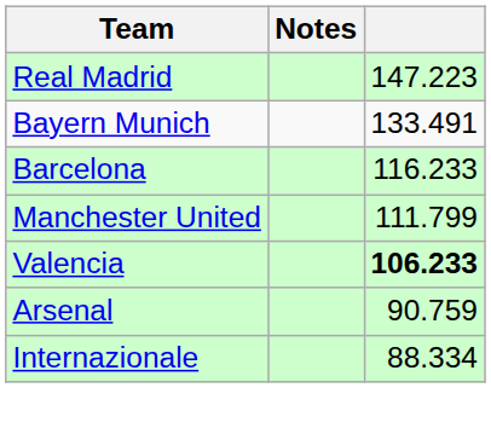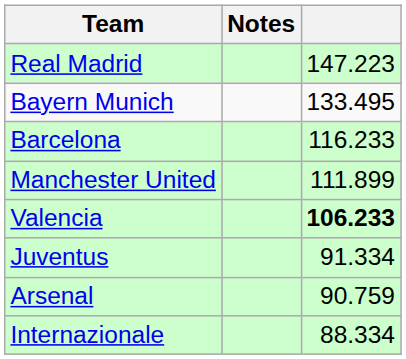Bayern Munich | column 3: 133.491 -> 133.495
Manchester United | column 3: 111.799 -> 111.899
+ row: Juventus | 91.334
